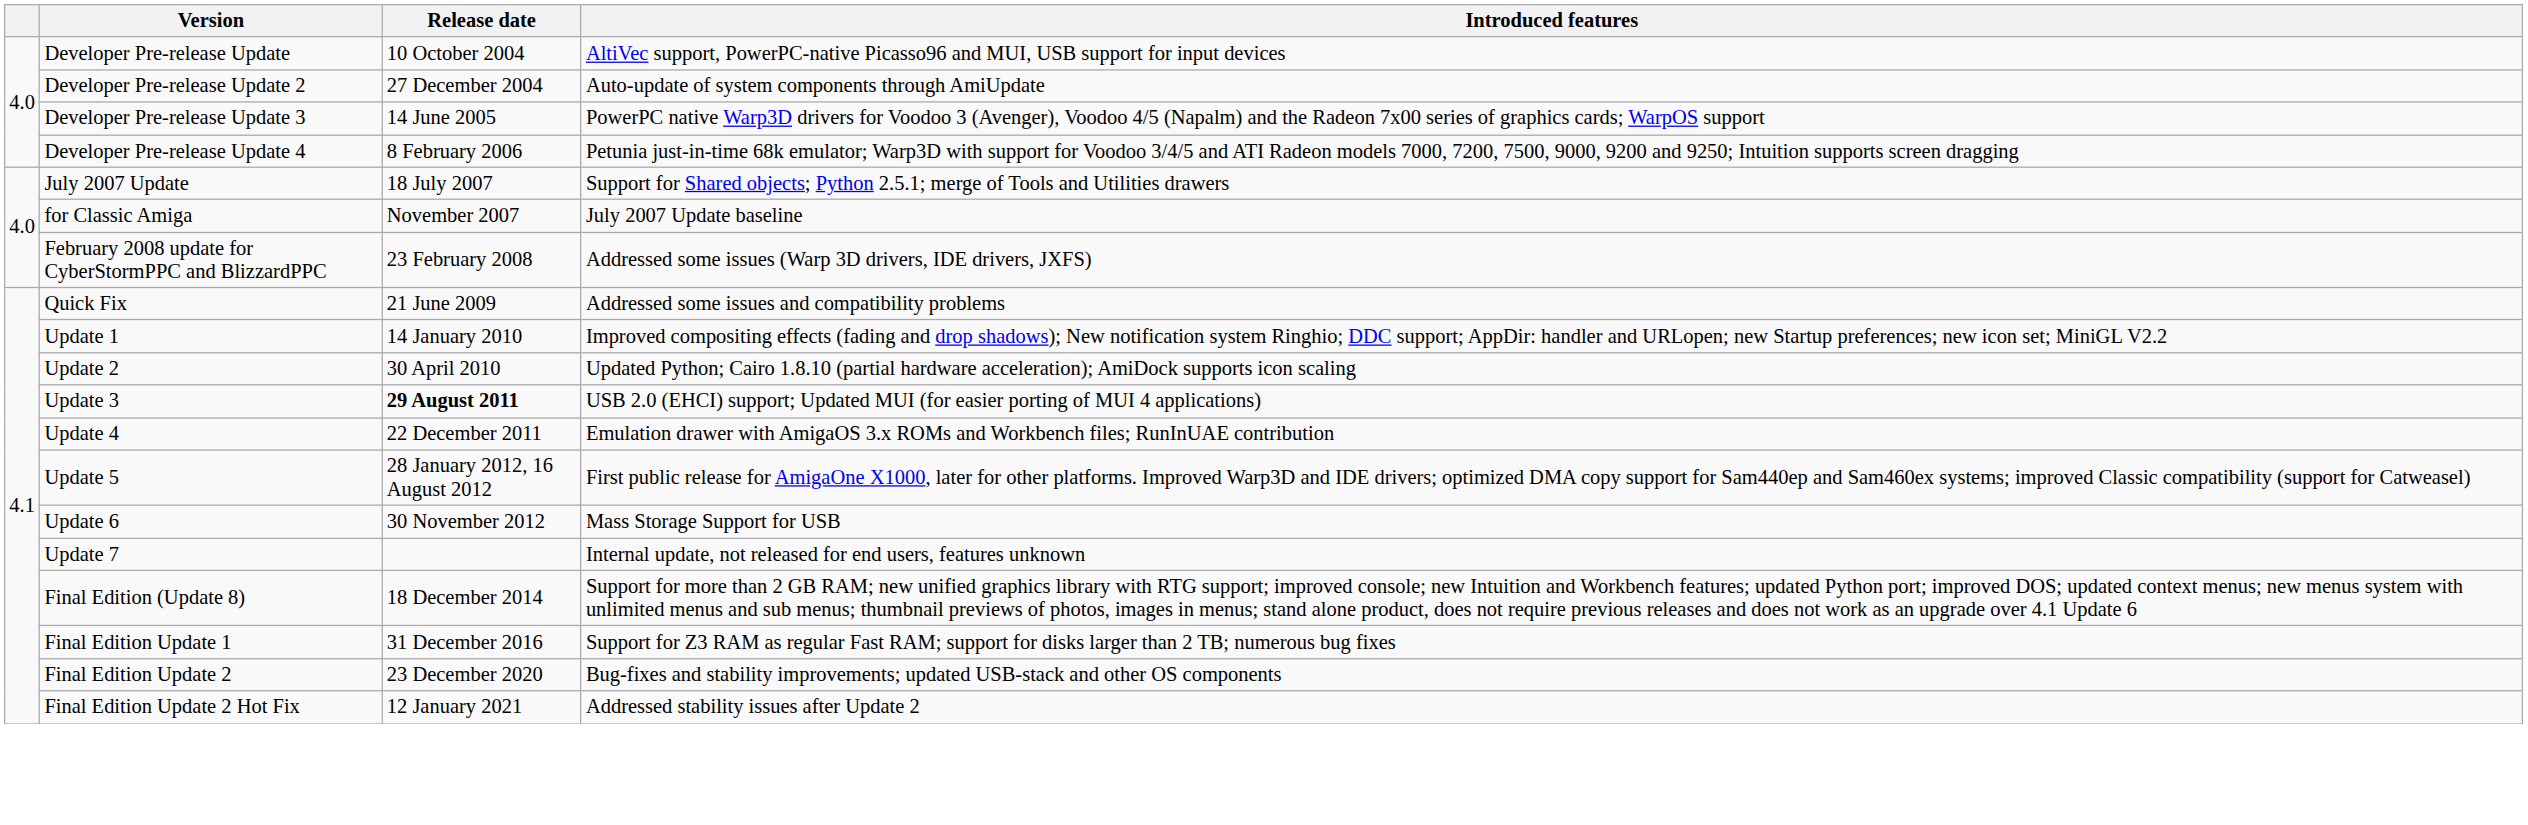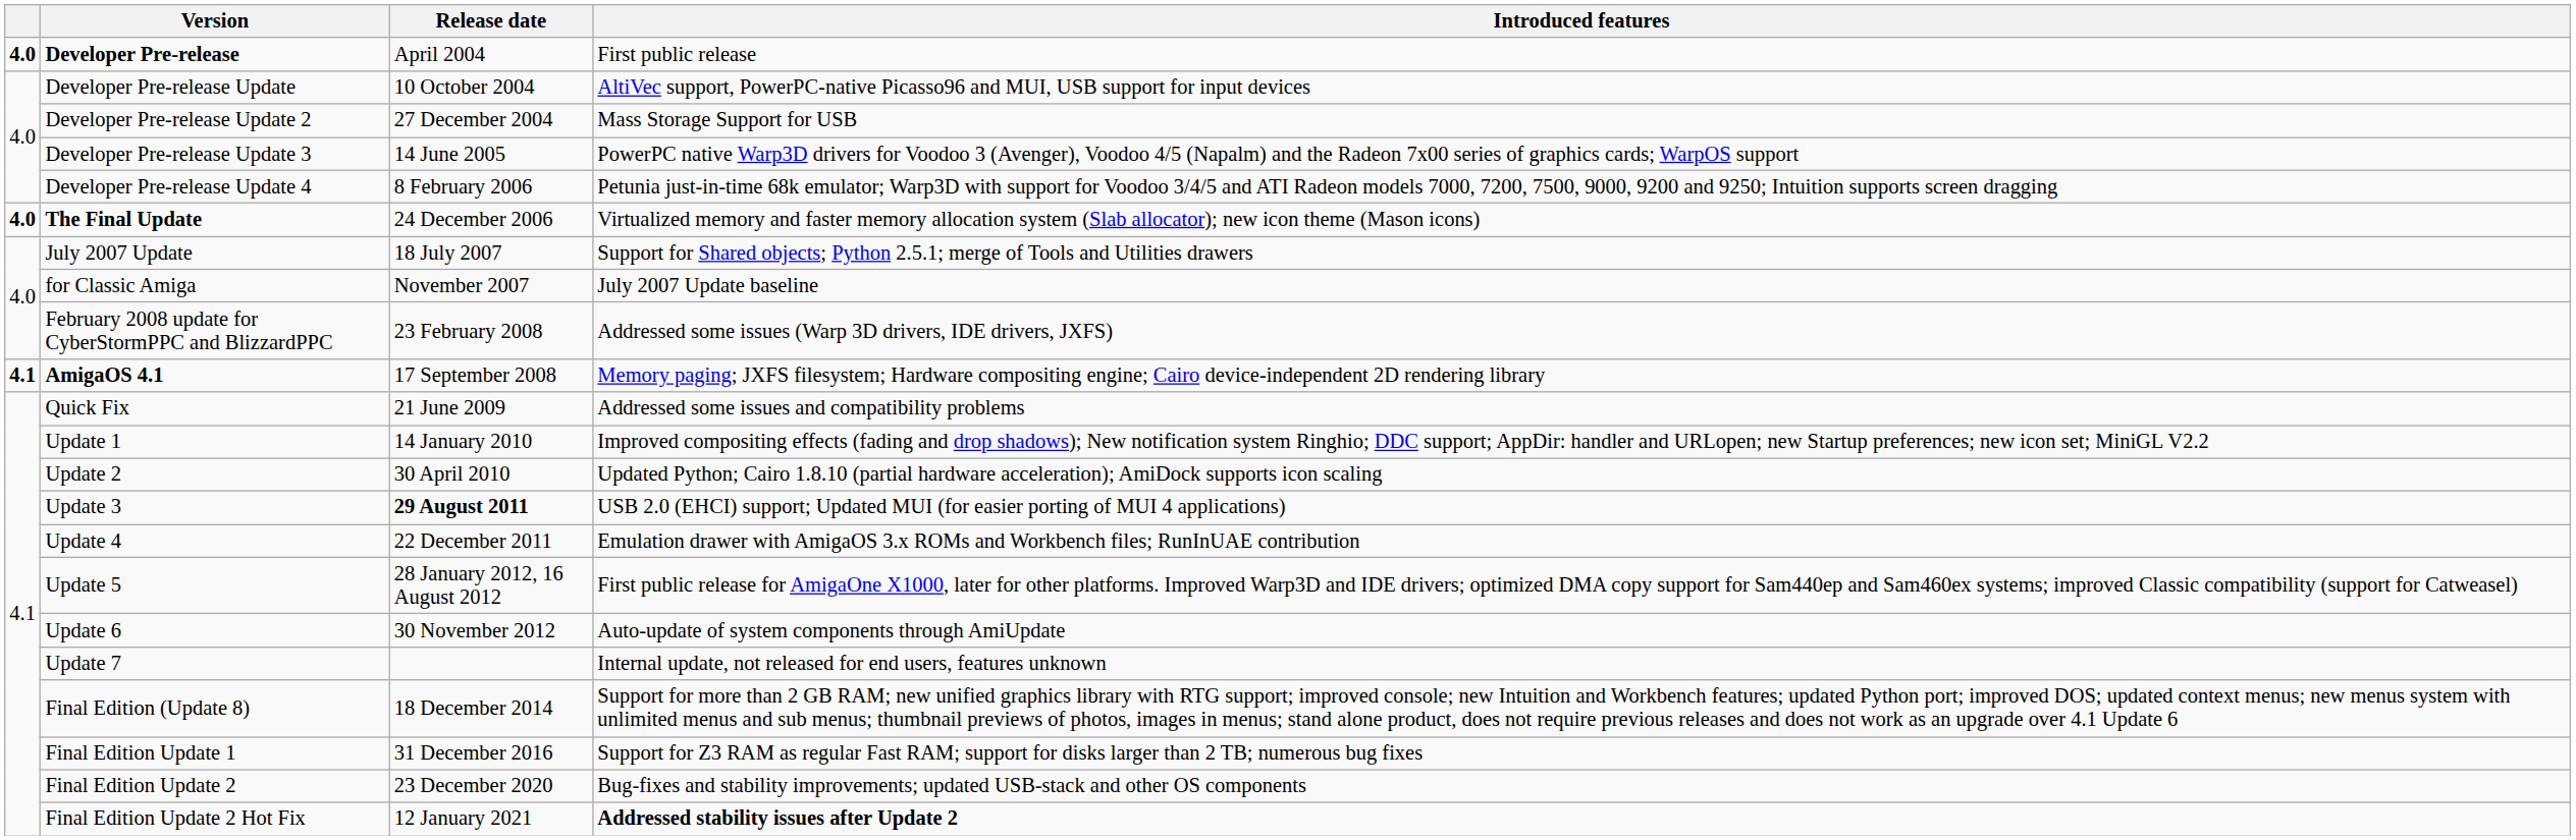+ row: 4.0 | Developer Pre-release | April 2004 | First public release
Developer Pre-release Update 2 | Introduced features: Auto-update of system components through AmiUpdate -> Mass Storage Support for USB
+ row: 4.0 | The Final Update | 24 December 2006 | Virtualized memory and faster memory allocation system (Slab allocator); new icon theme (Mason icons)
+ row: 4.1 | AmigaOS 4.1 | 17 September 2008 | Memory paging; JXFS filesystem; Hardware compositing engine; Cairo device-independent 2D rendering library
Update 6 | Introduced features: Mass Storage Support for USB -> Auto-update of system components through AmiUpdate
Final Edition Update 2 Hot Fix | Introduced features: normal -> bold
